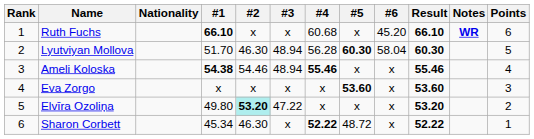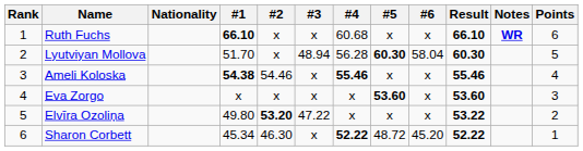Ruth Fuchs | #6: 45.20 -> x
Lyutviyan Mollova | #2: 46.30 -> x
Ameli Koloska | #3: 48.94 -> x
Elvīra Ozoliņa | #2: paleturquoise background -> no background
Elvīra Ozoliņa | Result: 53.20 -> 53.22
Sharon Corbett | #6: x -> 45.20
